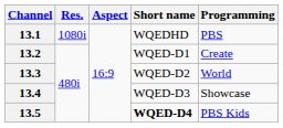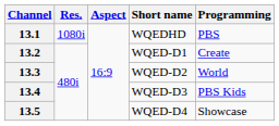13.4 | Programming: Showcase -> PBS Kids
13.5 | Short name: bold -> normal
13.5 | Programming: PBS Kids -> Showcase
